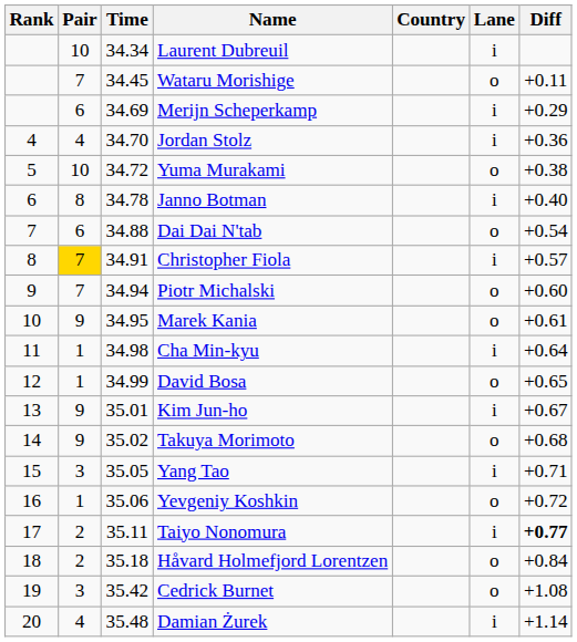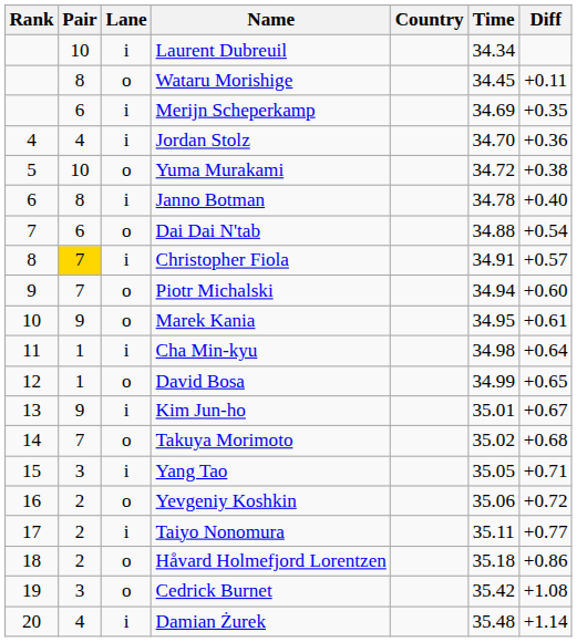columns swapped: Lane <-> Time
Wataru Morishige | Pair: 7 -> 8
Merijn Scheperkamp | Diff: +0.29 -> +0.35
Takuya Morimoto | Pair: 9 -> 7
Yevgeniy Koshkin | Pair: 1 -> 2
Taiyo Nonomura | Diff: bold -> normal
Håvard Holmefjord Lorentzen | Diff: +0.84 -> +0.86
